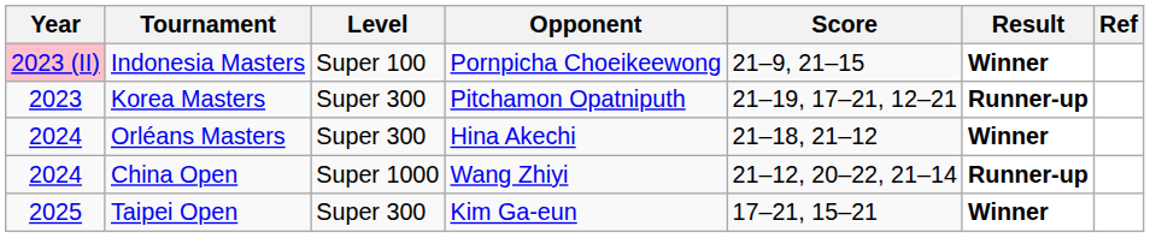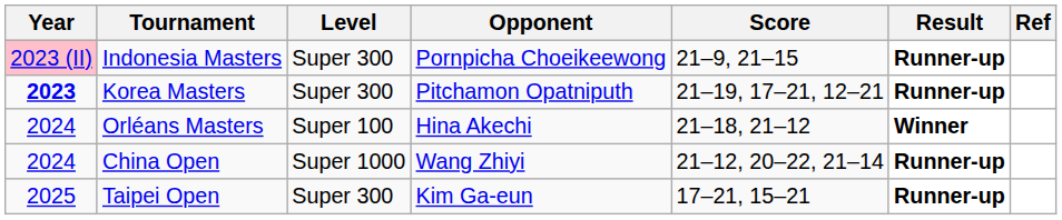Indonesia Masters | Level: Super 100 -> Super 300
Indonesia Masters | Result: Winner -> Runner-up
Korea Masters | Year: normal -> bold
Orléans Masters | Level: Super 300 -> Super 100
Taipei Open | Result: Winner -> Runner-up
